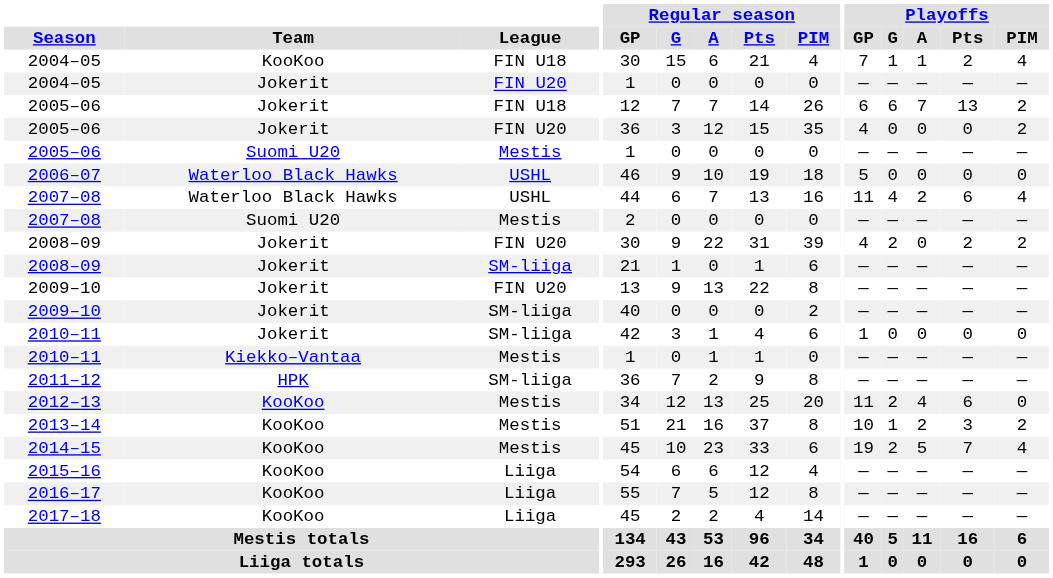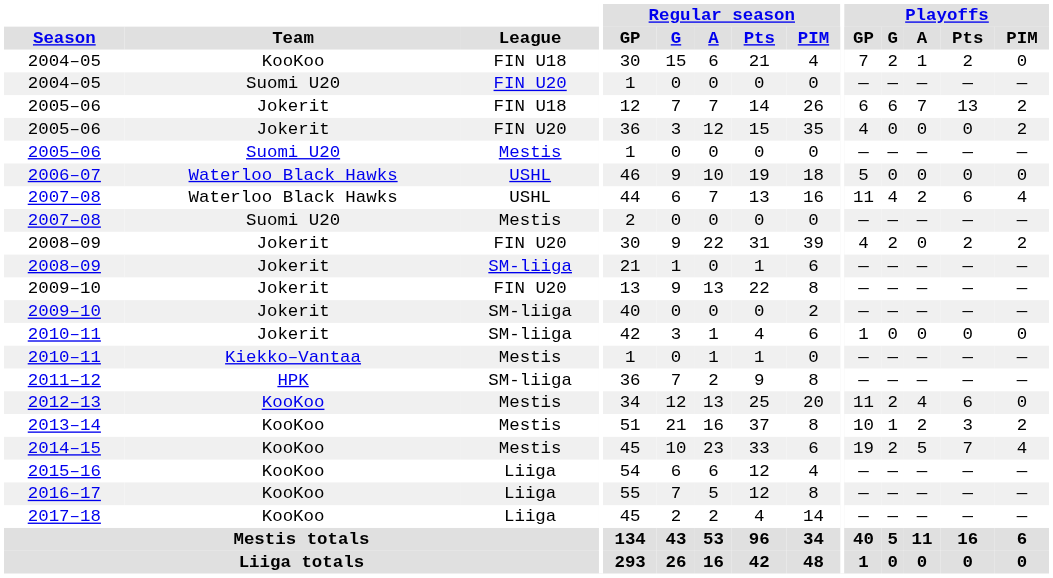2004–05 / FIN U18 | Playoffs / G: 1 -> 2
2004–05 / FIN U18 | Playoffs / PIM: 4 -> 0
2004–05 / FIN U20 | Team: Jokerit -> Suomi U20
